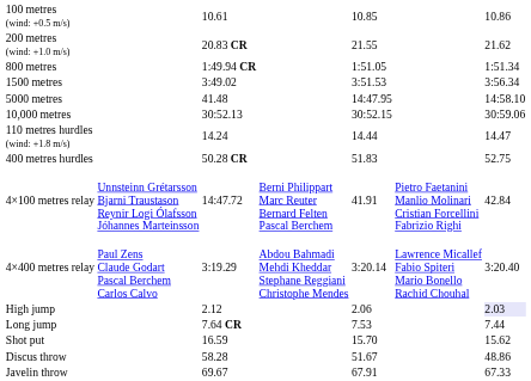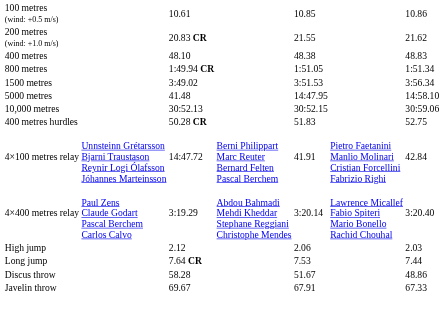+ row: 400 metres | 48.10 | 48.38 | 48.83
- row: 110 metres hurdles (wind: +1.8 m/s) | 14.24 | 14.44 | 14.47
High jump | column 7: lavender background -> no background
- row: Shot put | 16.59 | 15.70 | 15.62
